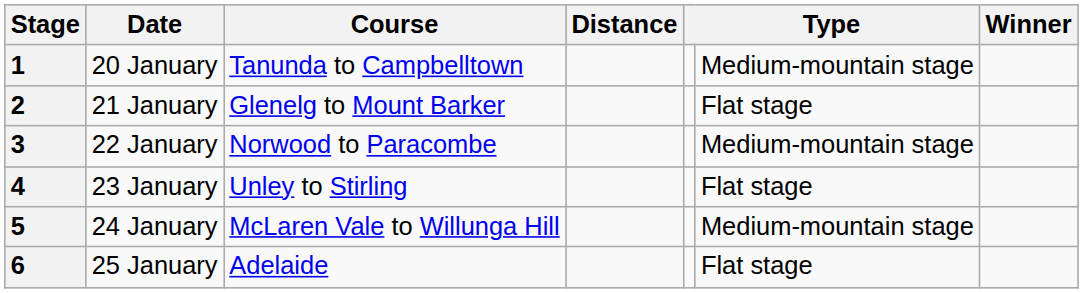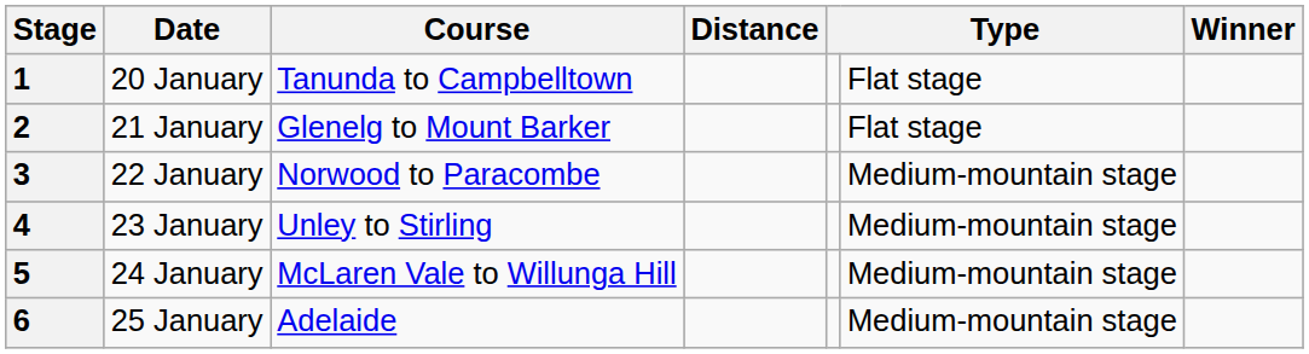1 | column 6: Medium-mountain stage -> Flat stage
4 | column 6: Flat stage -> Medium-mountain stage
6 | column 6: Flat stage -> Medium-mountain stage
